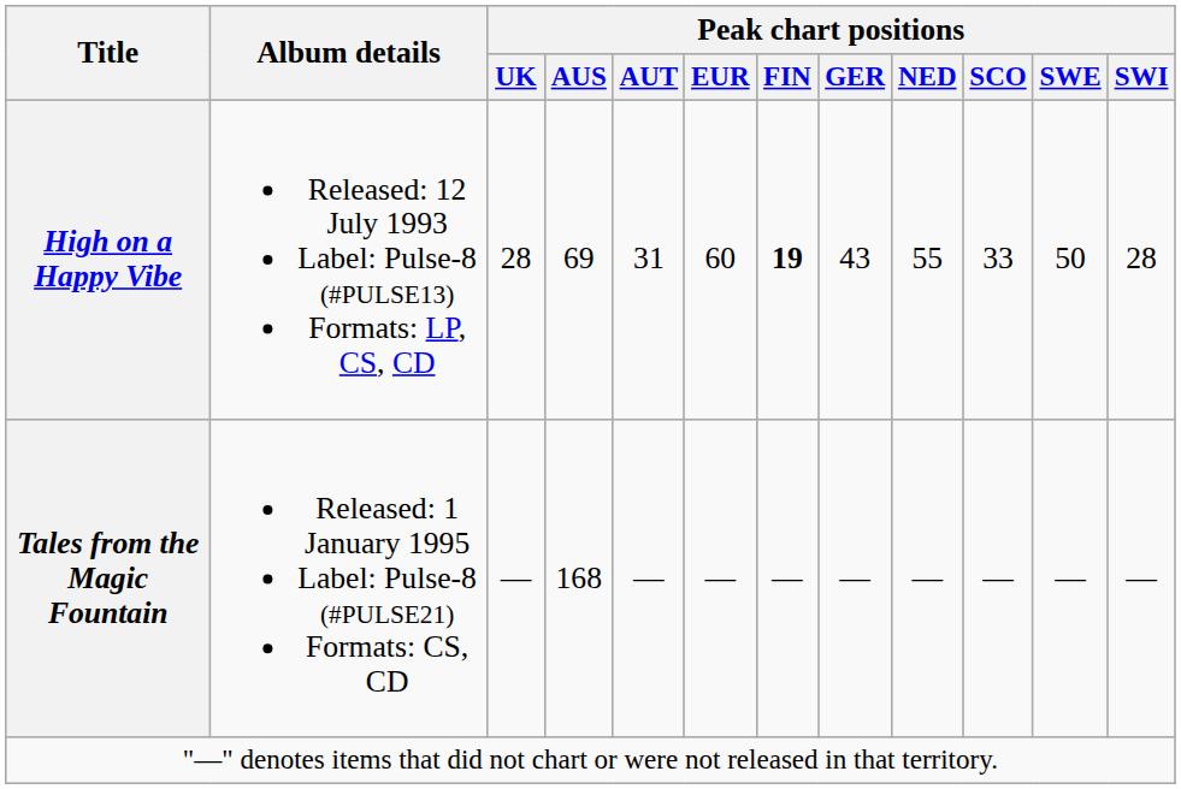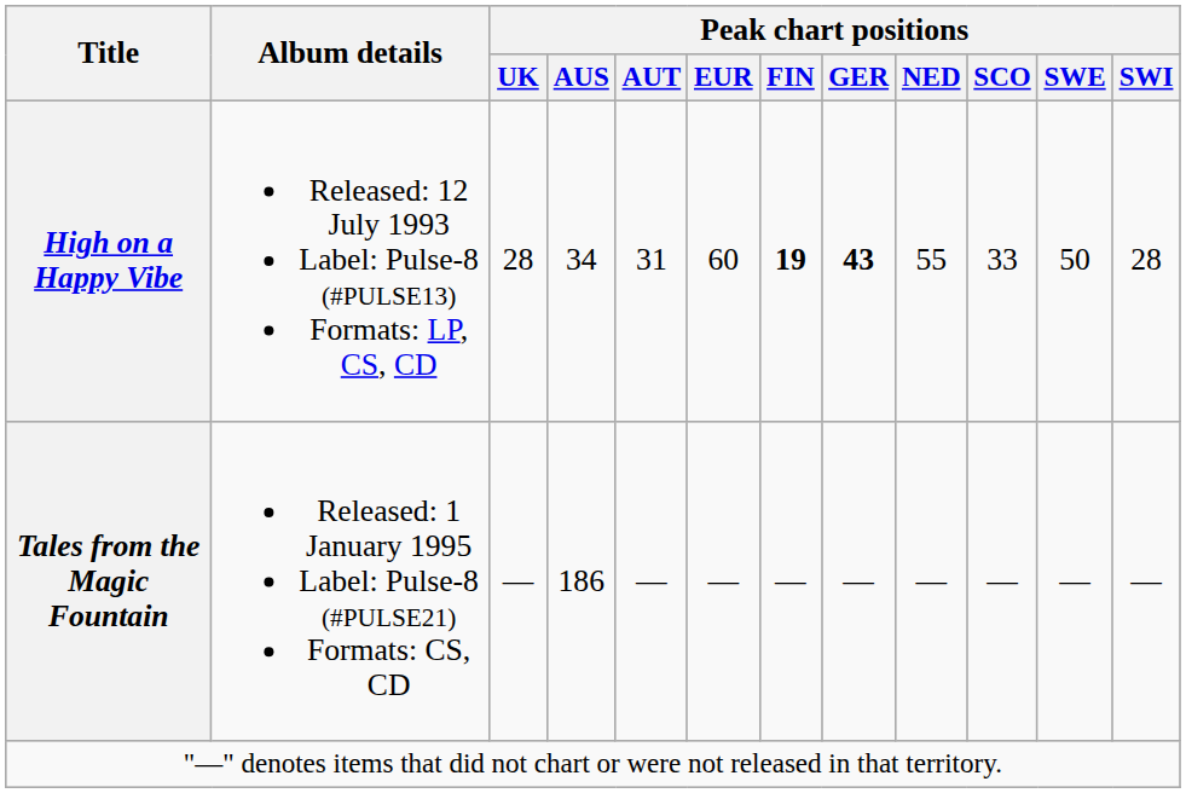High on a Happy Vibe | Peak chart positions / AUS: 69 -> 34
High on a Happy Vibe | Peak chart positions / GER: normal -> bold
Tales from the Magic Fountain | Peak chart positions / AUS: 168 -> 186
